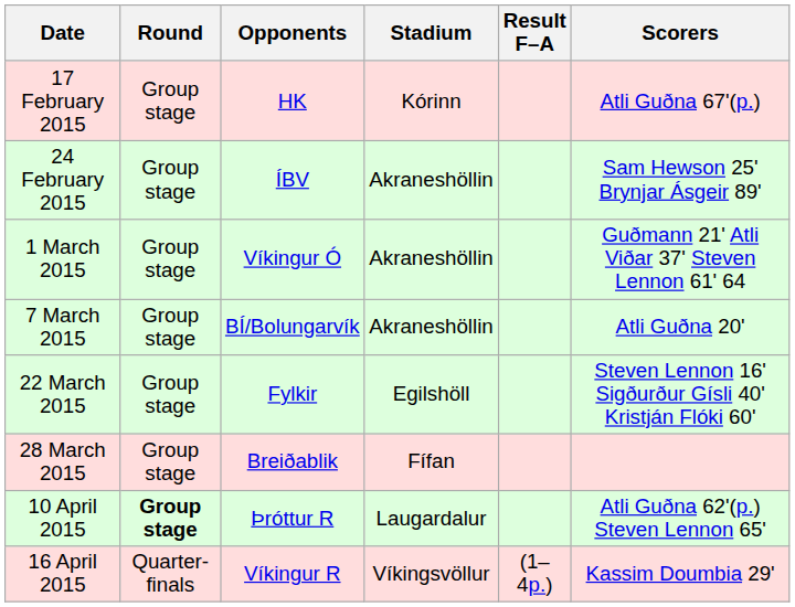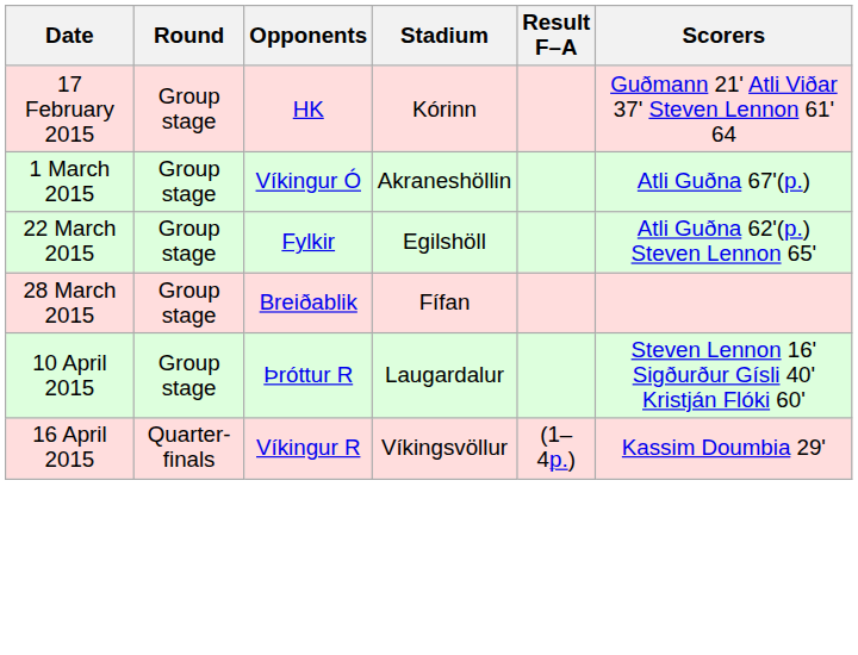17 February 2015 | Scorers: Atli Guðna 67'(p.) -> Guðmann 21' Atli Viðar 37' Steven Lennon 61' 64
- row: 24 February 2015 | Group stage | ÍBV | Akraneshöllin | Sam Hewson 25' Brynjar Ásgeir 89'
1 March 2015 | Scorers: Guðmann 21' Atli Viðar 37' Steven Lennon 61' 64 -> Atli Guðna 67'(p.)
- row: 7 March 2015 | Group stage | BÍ/Bolungarvík | Akraneshöllin | Atli Guðna 20'
22 March 2015 | Scorers: Steven Lennon 16' Sigðurður Gísli 40' Kristján Flóki 60' -> Atli Guðna 62'(p.) Steven Lennon 65'
10 April 2015 | Round: bold -> normal
10 April 2015 | Scorers: Atli Guðna 62'(p.) Steven Lennon 65' -> Steven Lennon 16' Sigðurður Gísli 40' Kristján Flóki 60'
